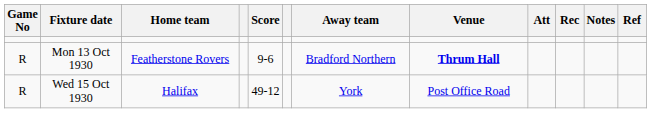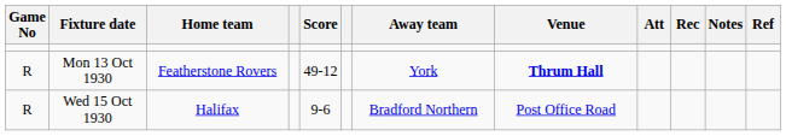Mon 13 Oct 1930 | Score: 9-6 -> 49-12
Mon 13 Oct 1930 | Away team: Bradford Northern -> York
Wed 15 Oct 1930 | Score: 49-12 -> 9-6
Wed 15 Oct 1930 | Away team: York -> Bradford Northern
